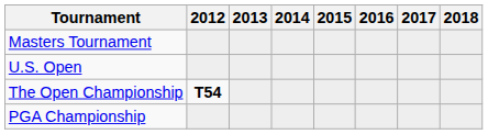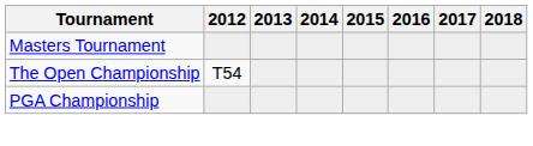- row: U.S. Open
The Open Championship | 2012: bold -> normal
